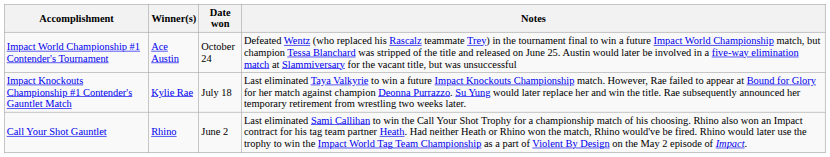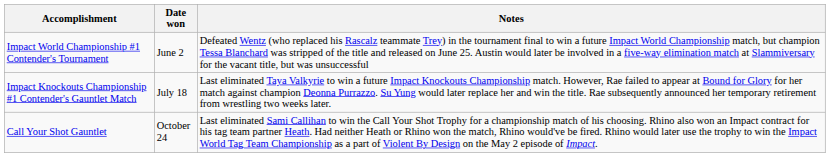- column: Winner(s) | Ace Austin | Kylie Rae | Rhino
Impact World Championship #1 Contender's Tournament | Date won: October 24 -> June 2
Call Your Shot Gauntlet | Date won: June 2 -> October 24
